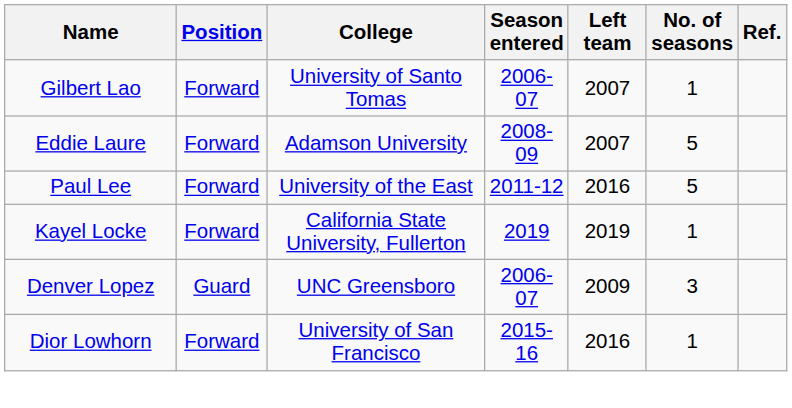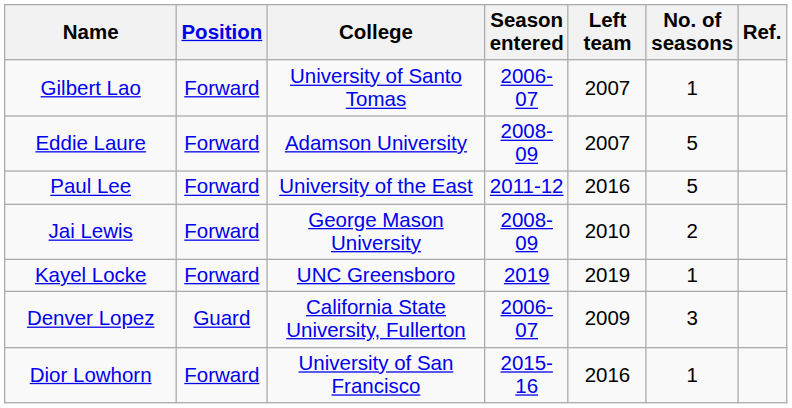+ row: Jai Lewis | Forward | George Mason University | 2008-09 | 2010 | 2
Kayel Locke | College: California State University, Fullerton -> UNC Greensboro
Denver Lopez | College: UNC Greensboro -> California State University, Fullerton
